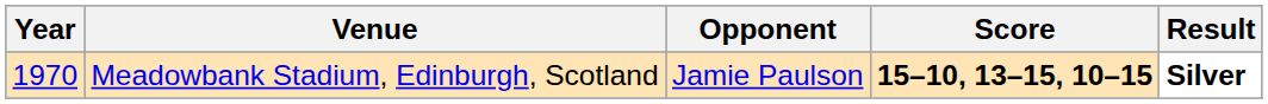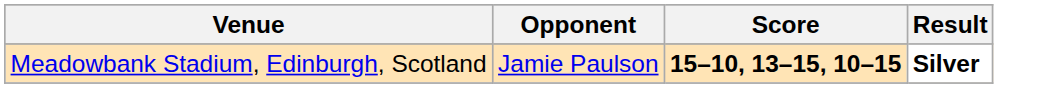- column: Year | 1970
